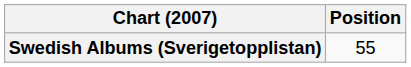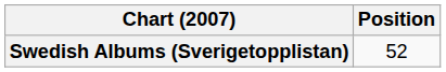Swedish Albums (Sverigetopplistan) | Position: 55 -> 52
